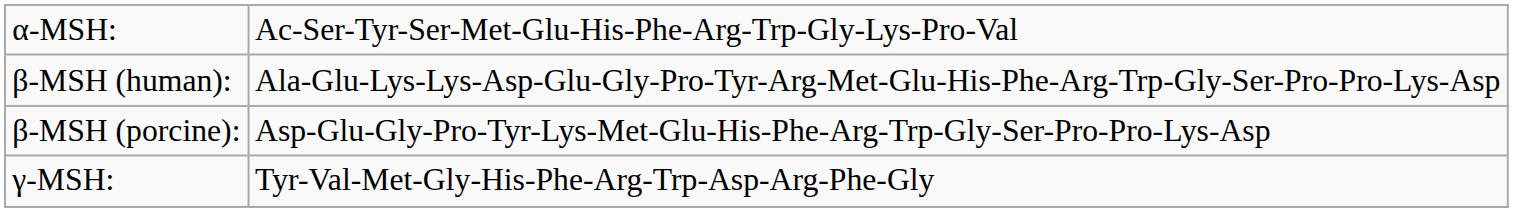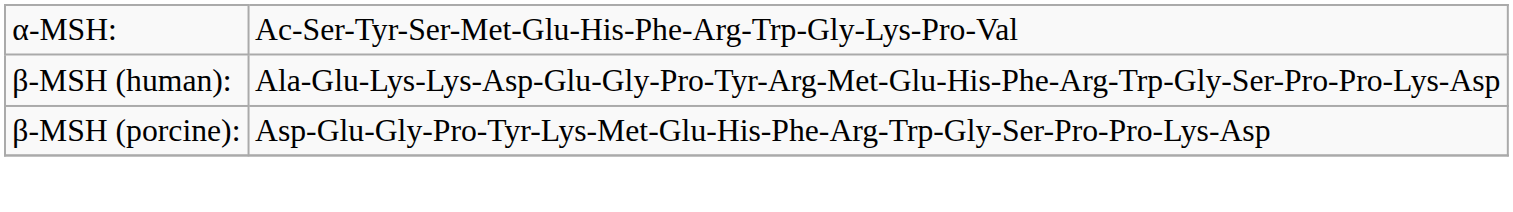- row: γ-MSH: | Tyr-Val-Met-Gly-His-Phe-Arg-Trp-Asp-Arg-Phe-Gly
